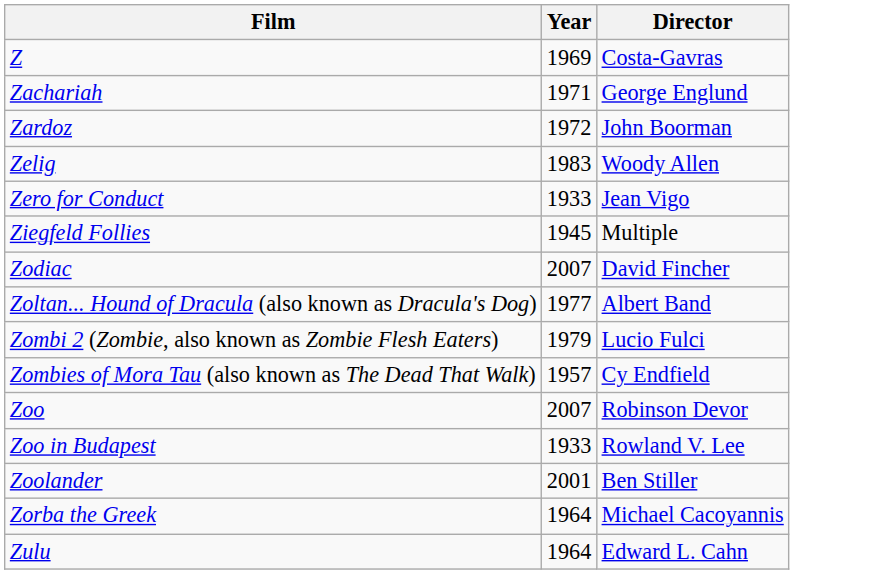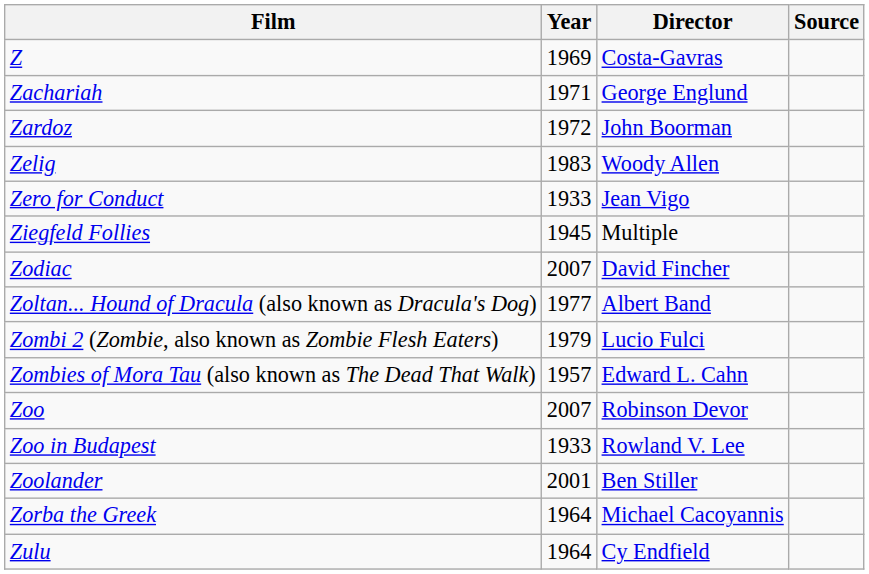+ column: Source
Zombies of Mora Tau (also known as The Dead That Walk) | Director: Cy Endfield -> Edward L. Cahn
Zulu | Director: Edward L. Cahn -> Cy Endfield
